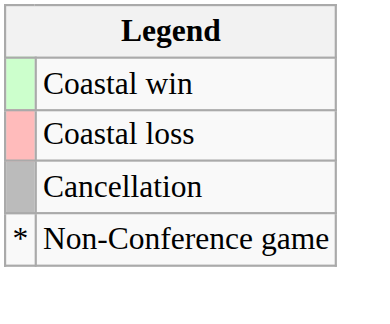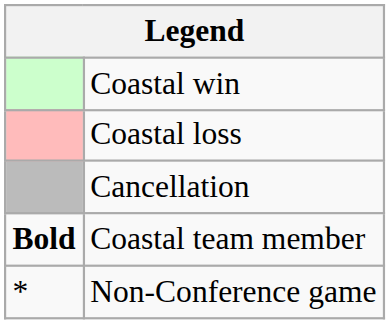+ row: Bold | Coastal team member
